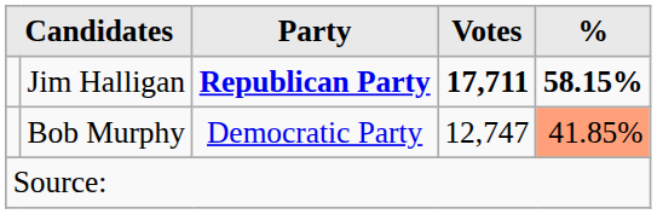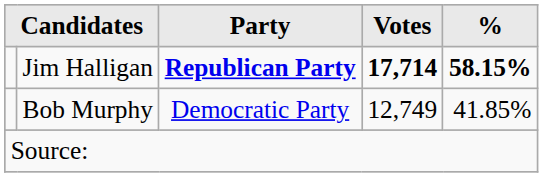Jim Halligan | Votes: 17,711 -> 17,714
Bob Murphy | Votes: 12,747 -> 12,749
Bob Murphy | %: lightsalmon background -> no background
